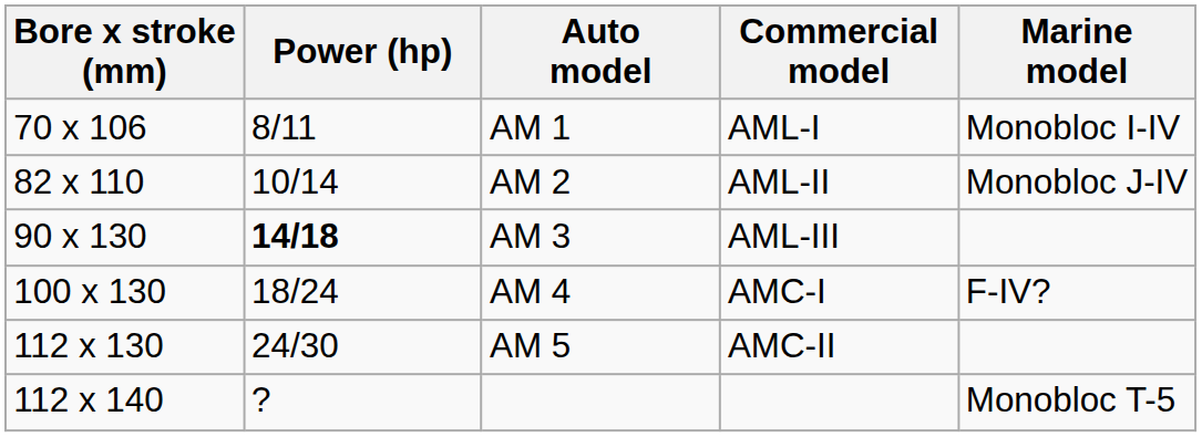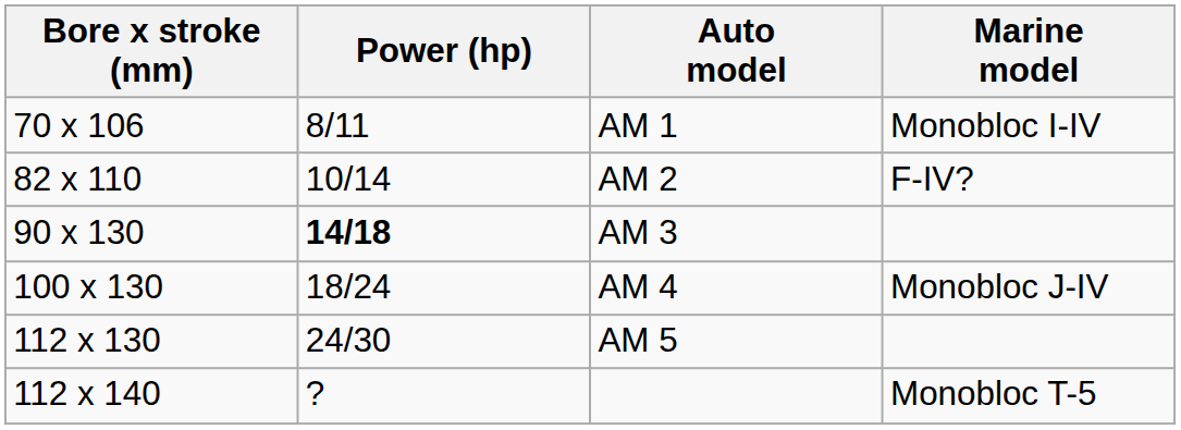- column: Commercial model | AML-I | AML-II | AML-III | AMC-I | AMC-II
AM 2 | Marine model: Monobloc J-IV -> F-IV?
AM 4 | Marine model: F-IV? -> Monobloc J-IV
